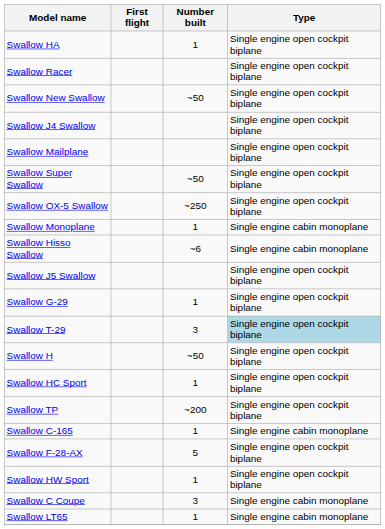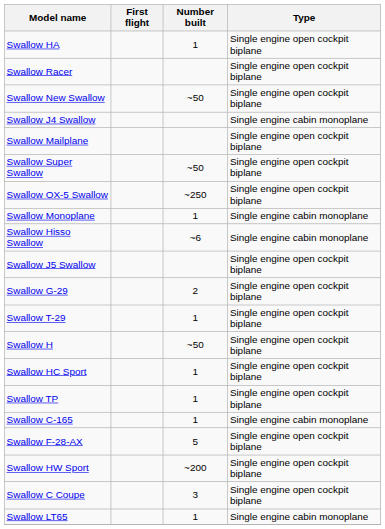Swallow J4 Swallow | Type: Single engine open cockpit biplane -> Single engine cabin monoplane
Swallow G-29 | Number built: 1 -> 2
Swallow T-29 | Number built: 3 -> 1
Swallow T-29 | Type: lightblue background -> no background
Swallow TP | Number built: ~200 -> 1
Swallow HW Sport | Number built: 1 -> ~200
Swallow C Coupe | Type: Single engine cabin monoplane -> Single engine open cockpit biplane
